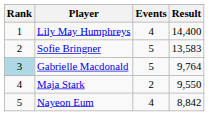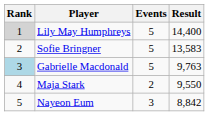Lily May Humphreys | Rank: no background -> lightgrey background
Lily May Humphreys | Events: 4 -> 5
Gabrielle Macdonald | Result: 9,764 -> 9,763
Nayeon Eum | Events: 4 -> 3
